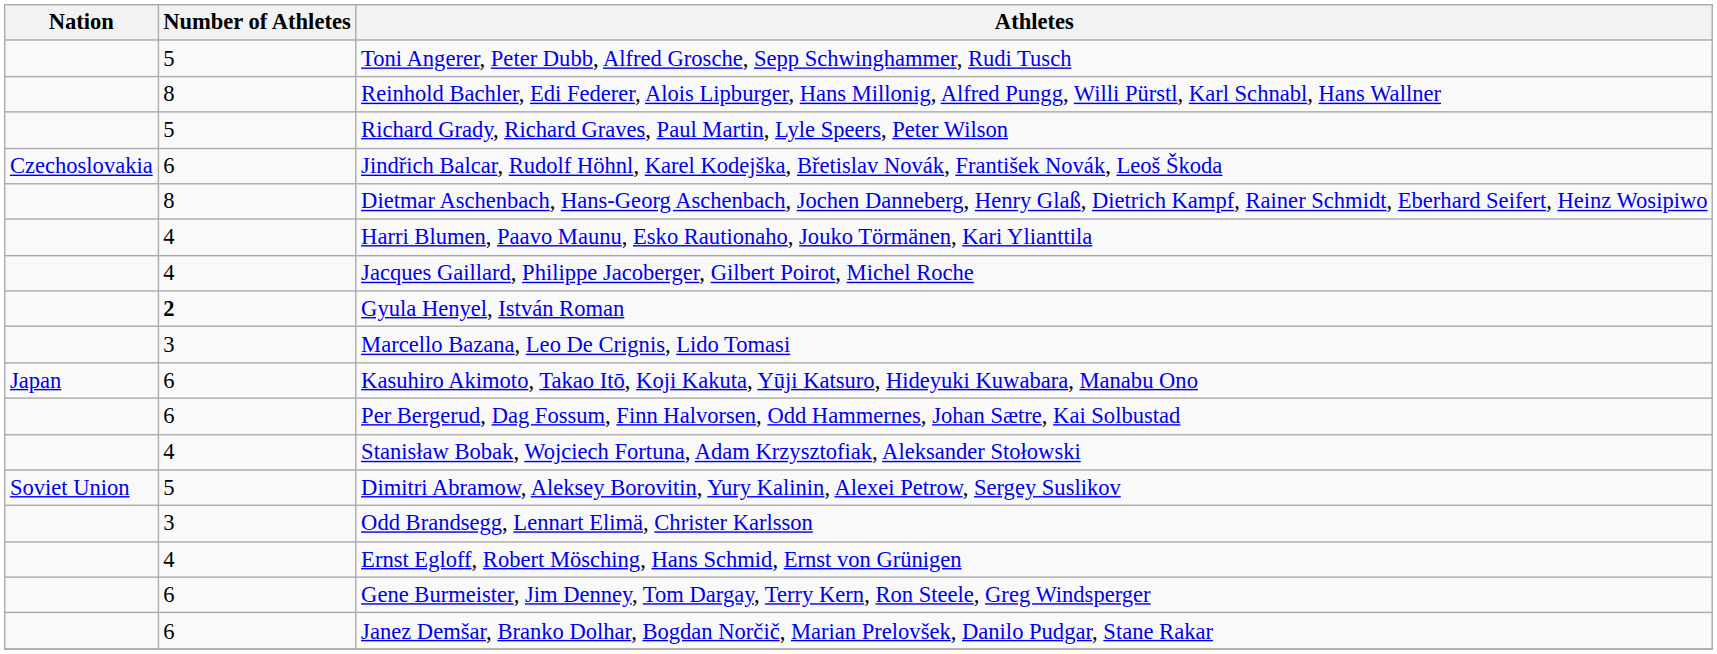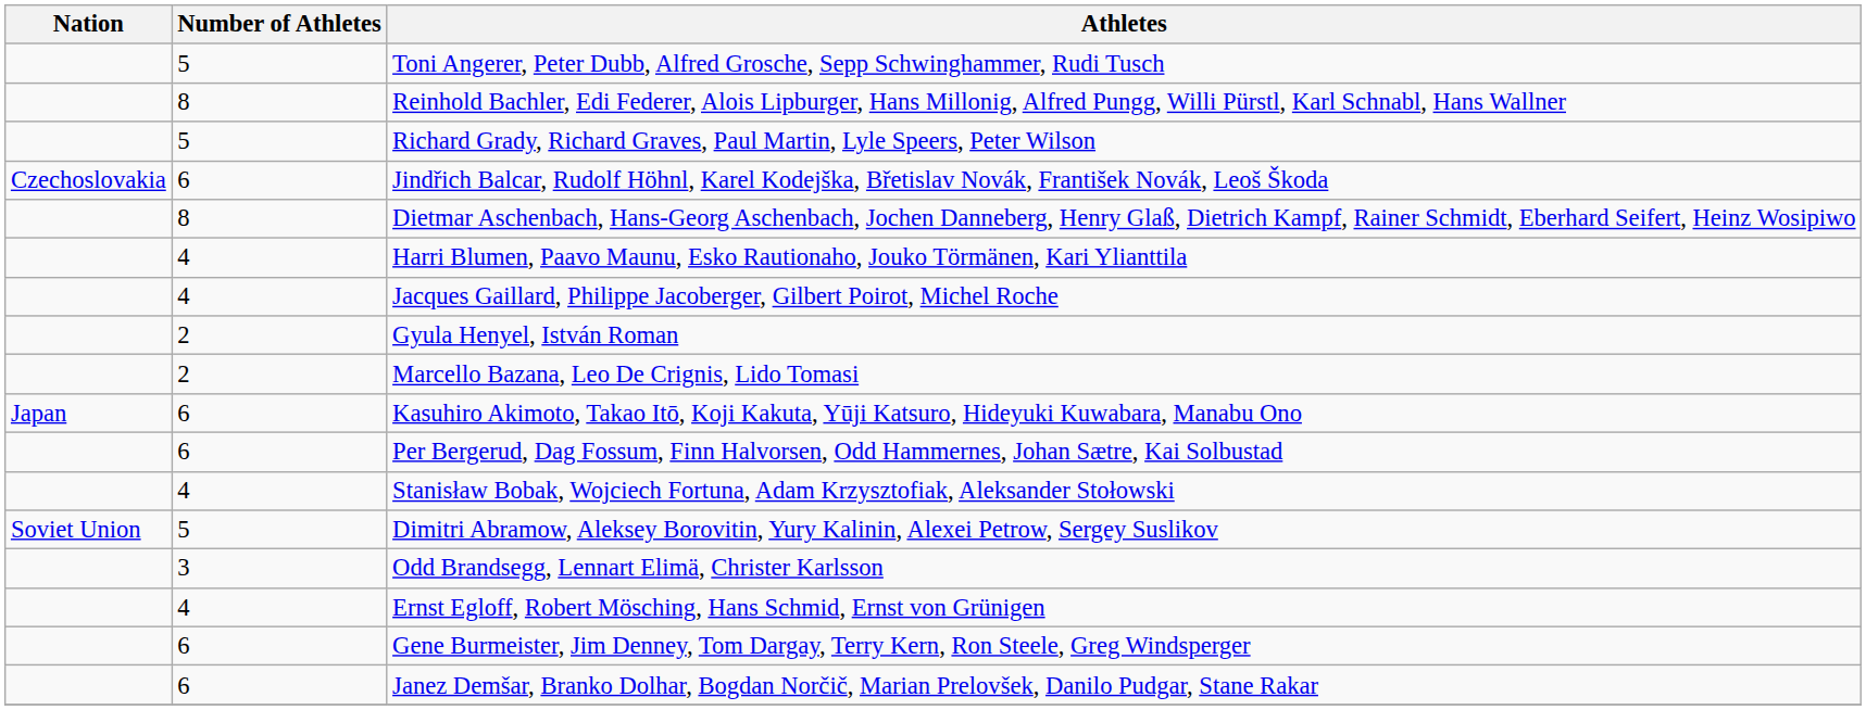Gyula Henyel, István Roman | Number of Athletes: bold -> normal
Marcello Bazana, Leo De Crignis, Lido Tomasi | Number of Athletes: 3 -> 2
